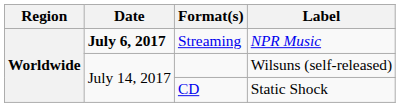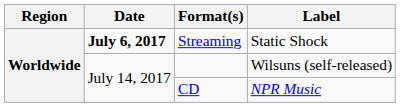Streaming | Label: NPR Music -> Static Shock
CD | Label: Static Shock -> NPR Music
